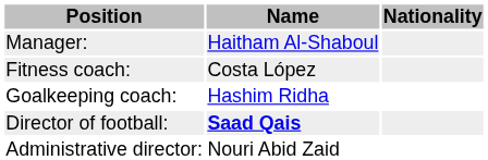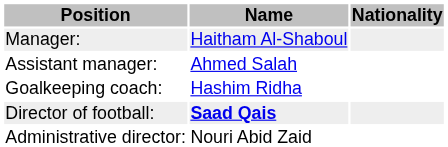+ row: Assistant manager: | Ahmed Salah
- row: Fitness coach: | Costa López
